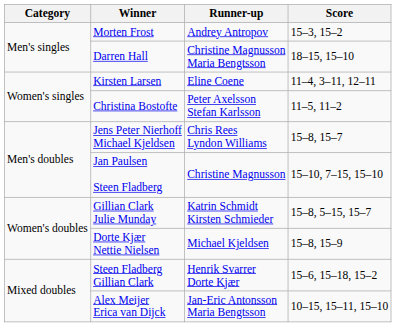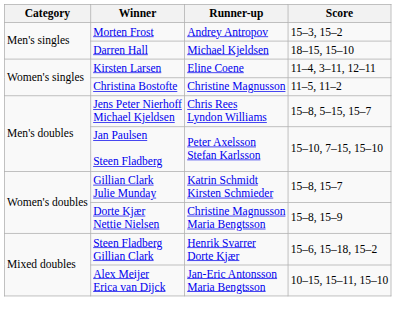Darren Hall | Runner-up: Christine Magnusson Maria Bengtsson -> Michael Kjeldsen
Christina Bostofte | Runner-up: Peter Axelsson Stefan Karlsson -> Christine Magnusson
Jens Peter Nierhoff Michael Kjeldsen | Score: 15–8, 15–7 -> 15–8, 5–15, 15–7
Jan Paulsen Steen Fladberg | Runner-up: Christine Magnusson -> Peter Axelsson Stefan Karlsson
Gillian Clark Julie Munday | Score: 15–8, 5–15, 15–7 -> 15–8, 15–7
Dorte Kjær Nettie Nielsen | Runner-up: Michael Kjeldsen -> Christine Magnusson Maria Bengtsson
